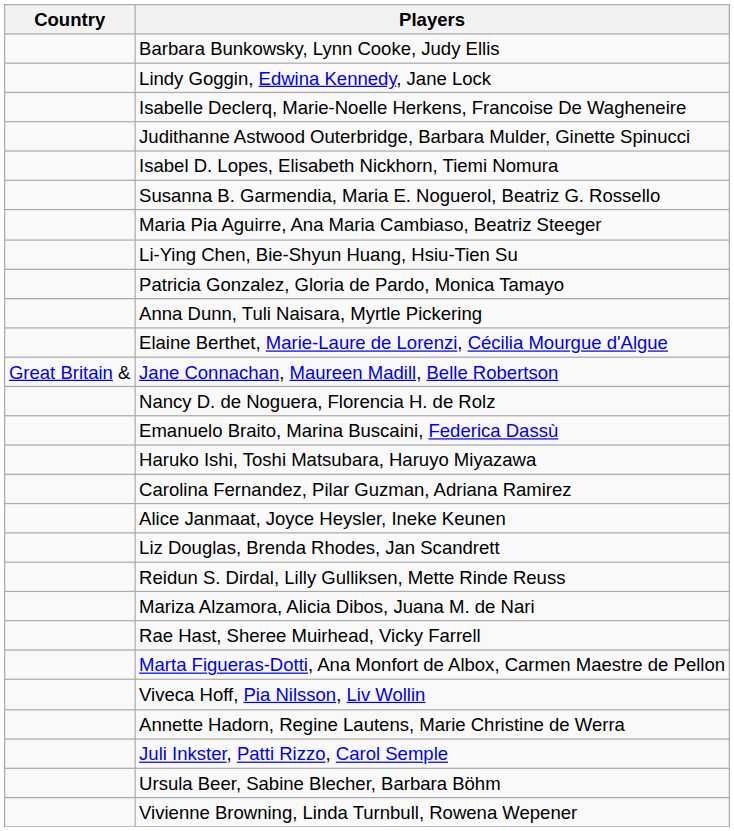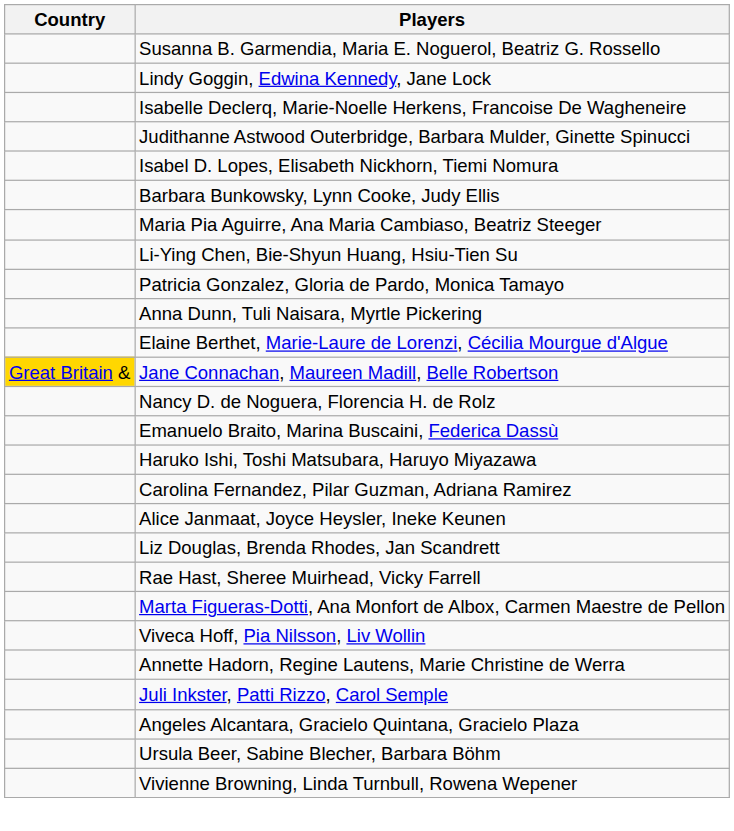rows swapped: Susanna B. Garmendia, Maria E. Noguerol, Beatriz G. Rossello <-> Barbara Bunkowsky, Lynn Cooke, Judy Ellis
Jane Connachan, Maureen Madill, Belle Robertson | Country: no background -> gold background
- row: Reidun S. Dirdal, Lilly Gulliksen, Mette Rinde Reuss
- row: Mariza Alzamora, Alicia Dibos, Juana M. de Nari
+ row: Angeles Alcantara, Gracielo Quintana, Gracielo Plaza
